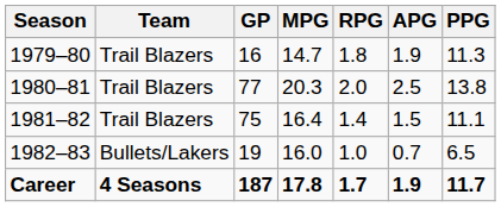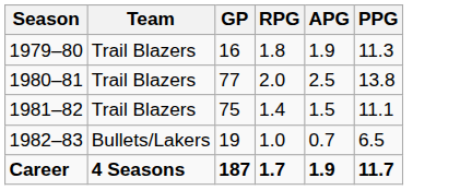- column: MPG | 14.7 | 20.3 | 16.4 | 16.0 | 17.8
